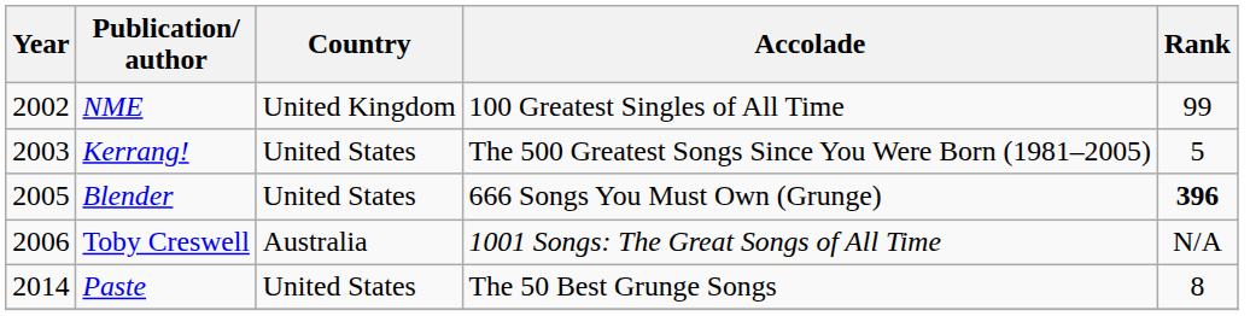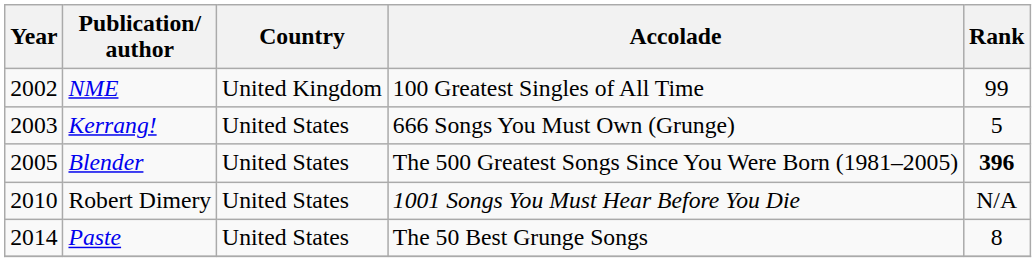Kerrang! | Accolade: The 500 Greatest Songs Since You Were Born (1981–2005) -> 666 Songs You Must Own (Grunge)
Blender | Accolade: 666 Songs You Must Own (Grunge) -> The 500 Greatest Songs Since You Were Born (1981–2005)
- row: 2006 | Toby Creswell | Australia | 1001 Songs: The Great Songs of All Time | N/A
+ row: 2010 | Robert Dimery | United States | 1001 Songs You Must Hear Before You Die | N/A
